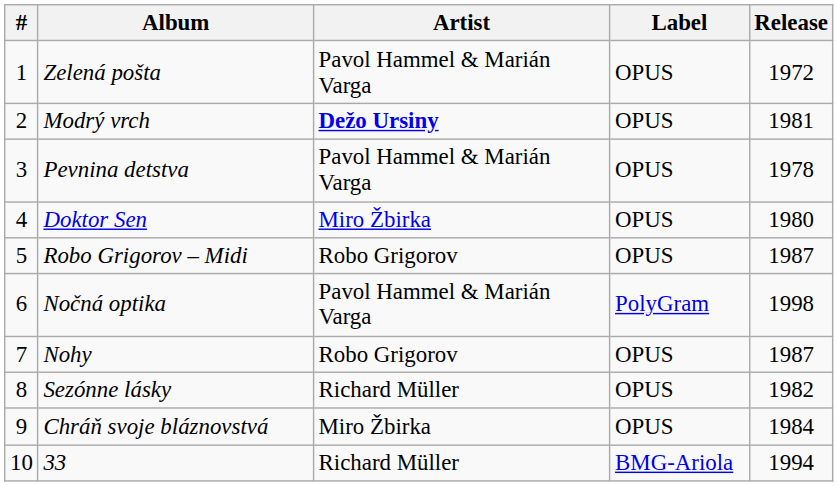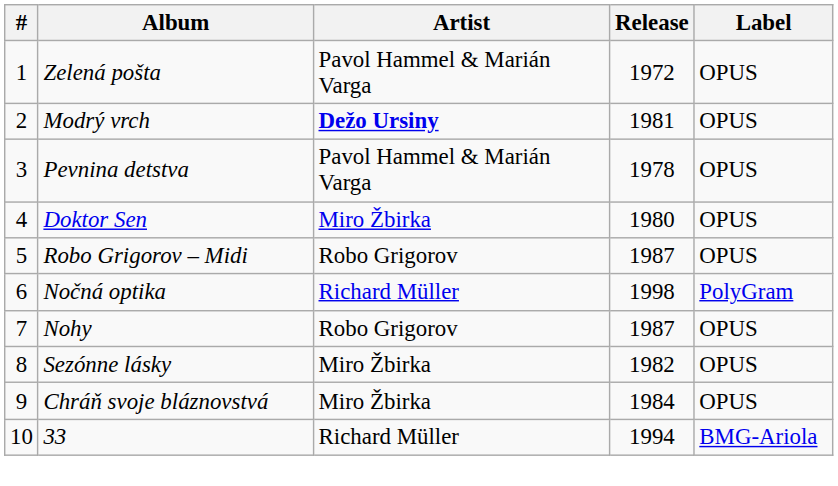columns swapped: Release <-> Label
Nočná optika | Artist: Pavol Hammel & Marián Varga -> Richard Müller
Sezónne lásky | Artist: Richard Müller -> Miro Žbirka
